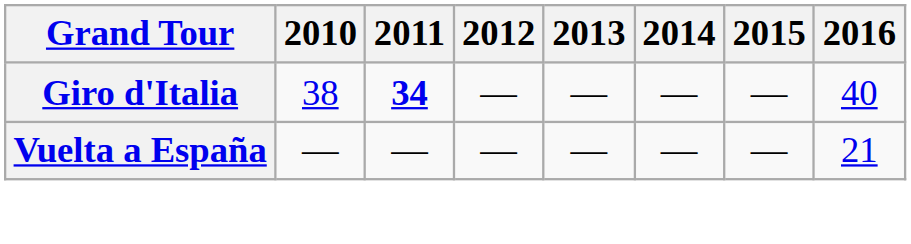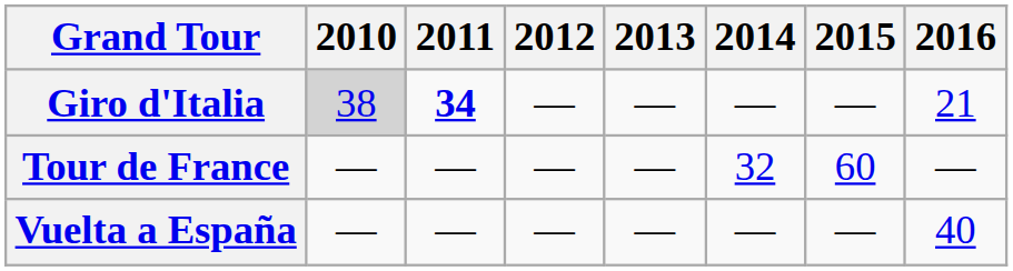Giro d'Italia | 2010: no background -> lightgrey background
Giro d'Italia | 2016: 40 -> 21
+ row: Tour de France | — | — | — | — | 32 | 60 | —
Vuelta a España | 2016: 21 -> 40
